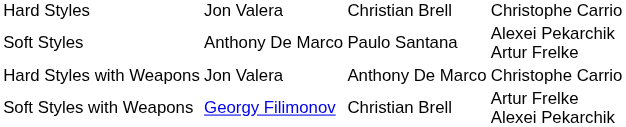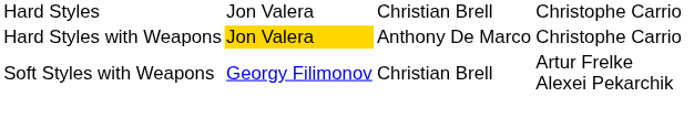- row: Soft Styles | Anthony De Marco | Paulo Santana | Alexei Pekarchik Artur Frelke
Hard Styles with Weapons | column 2: no background -> gold background
